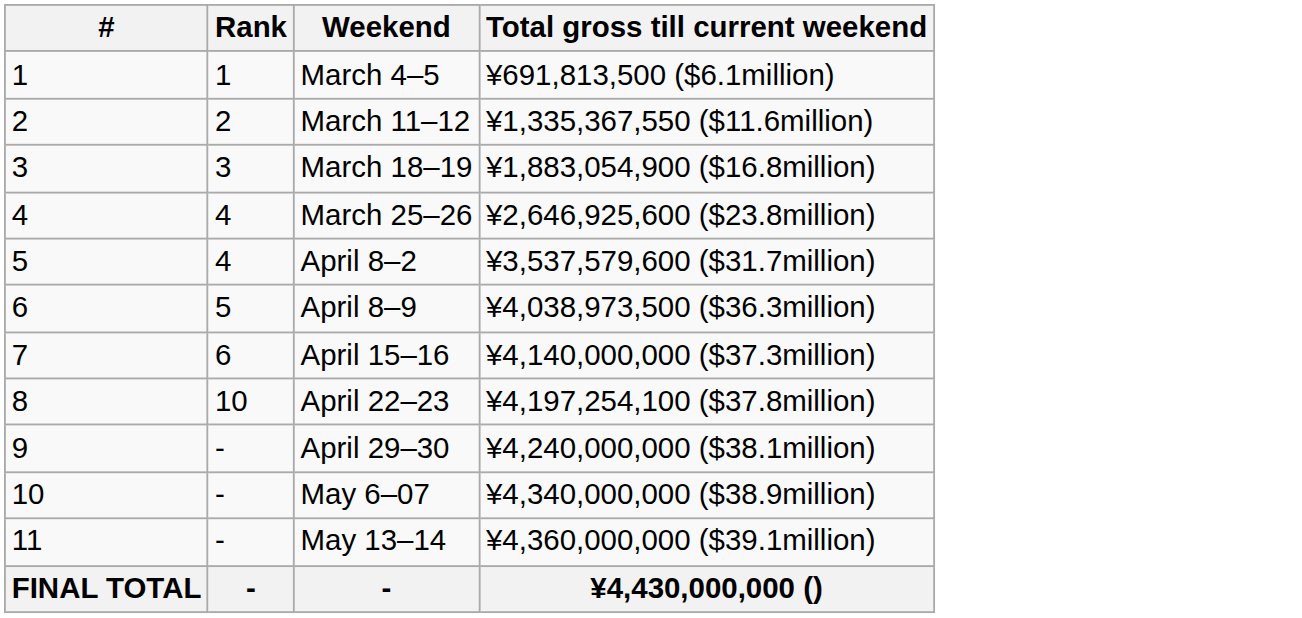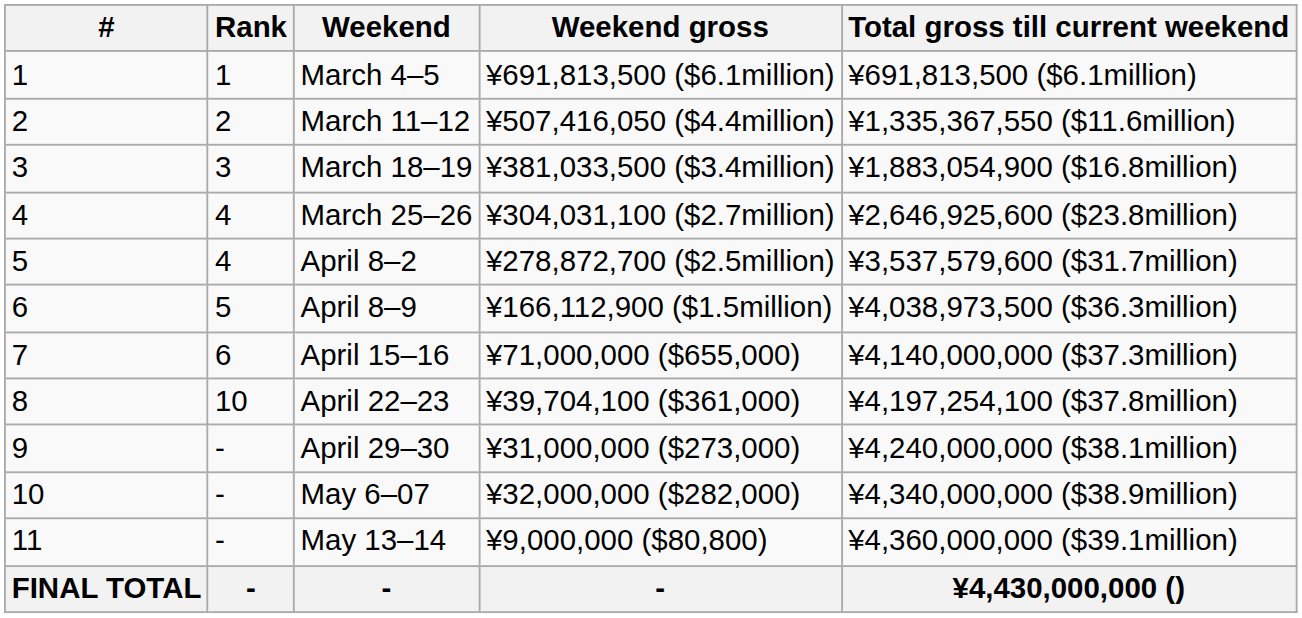+ column: Weekend gross | ¥691,813,500 ($6.1million) | ¥507,416,050 ($4.4million) | ¥381,033,500 ($3.4million) | ¥304,031,100 ($2.7million) | ¥278,872,700 ($2.5million) | ¥166,112,900 ($1.5million) | ¥71,000,000 ($655,000) | ¥39,704,100 ($361,000) | ¥31,000,000 ($273,000) | ¥32,000,000 ($282,000) | ¥9,000,000 ($80,800) | -
